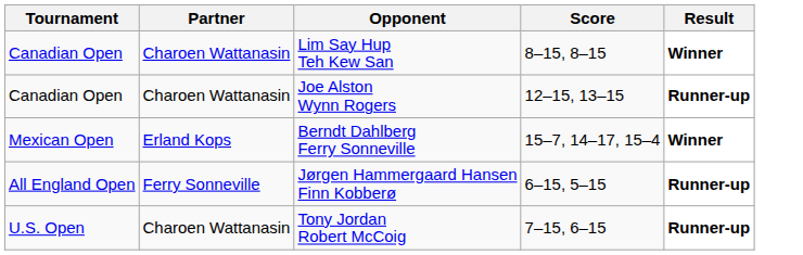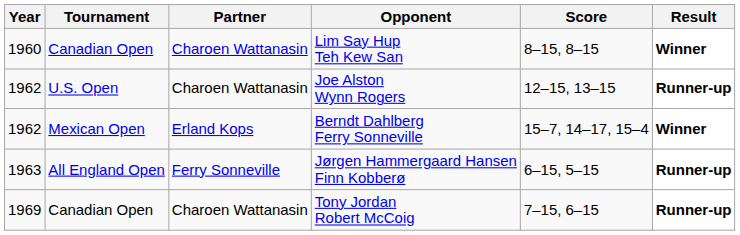+ column: Year | 1960 | 1962 | 1962 | 1963 | 1969
Joe Alston Wynn Rogers | Tournament: Canadian Open -> U.S. Open
Tony Jordan Robert McCoig | Tournament: U.S. Open -> Canadian Open
